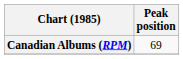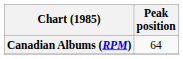Canadian Albums (RPM) | Peak position: 69 -> 64
